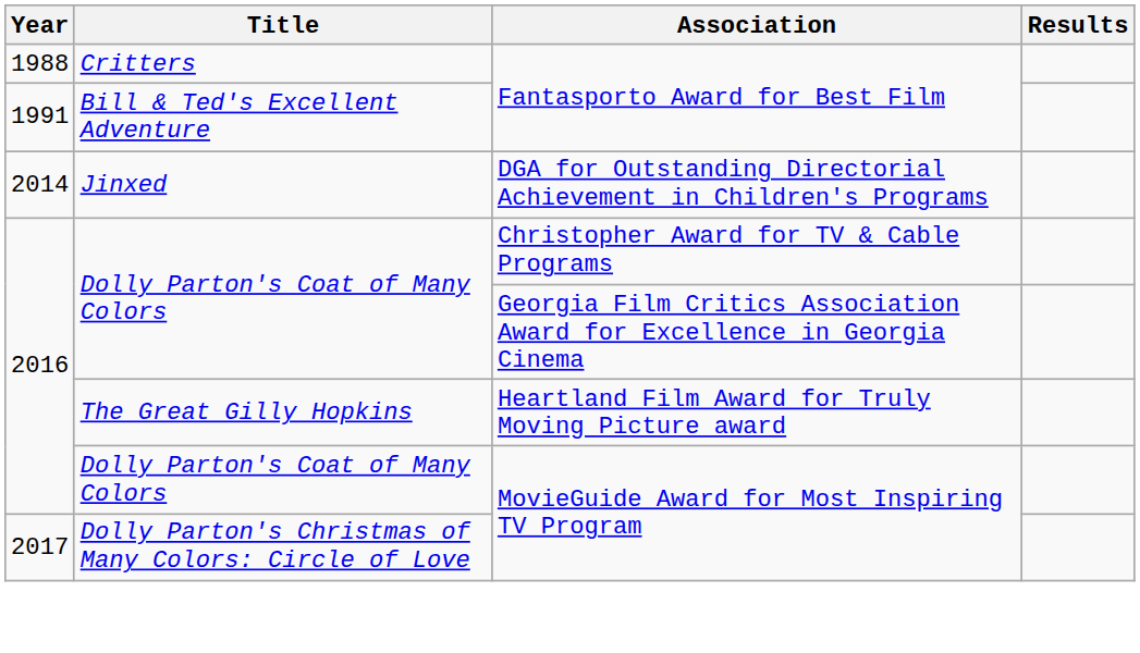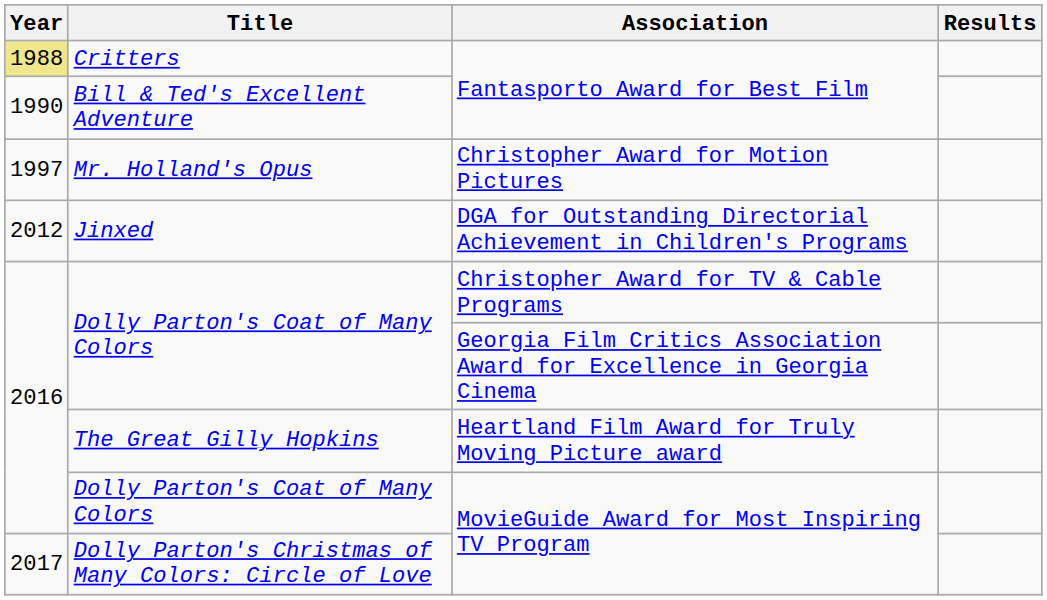Critters | Year: no background -> khaki background
Bill & Ted's Excellent Adventure | Year: 1991 -> 1990
+ row: 1997 | Mr. Holland's Opus | Christopher Award for Motion Pictures
Jinxed | Year: 2014 -> 2012
